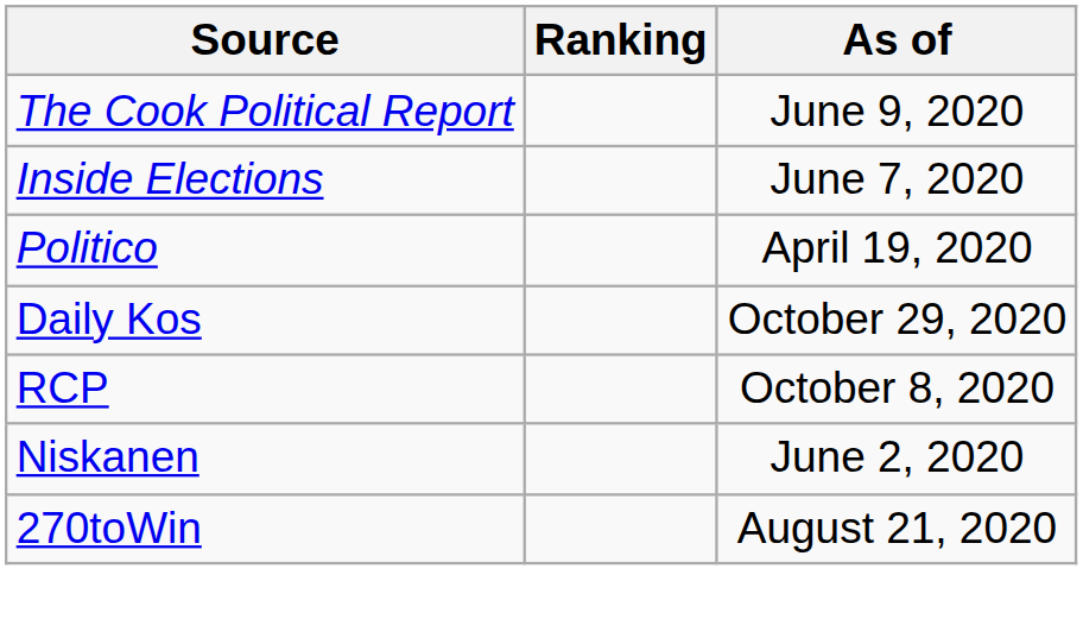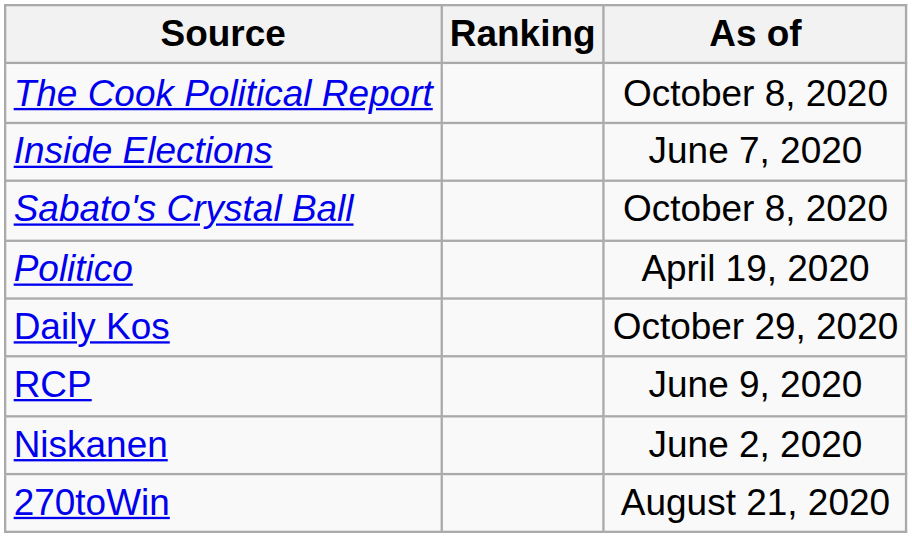The Cook Political Report | As of: June 9, 2020 -> October 8, 2020
+ row: Sabato's Crystal Ball | October 8, 2020
RCP | As of: October 8, 2020 -> June 9, 2020
